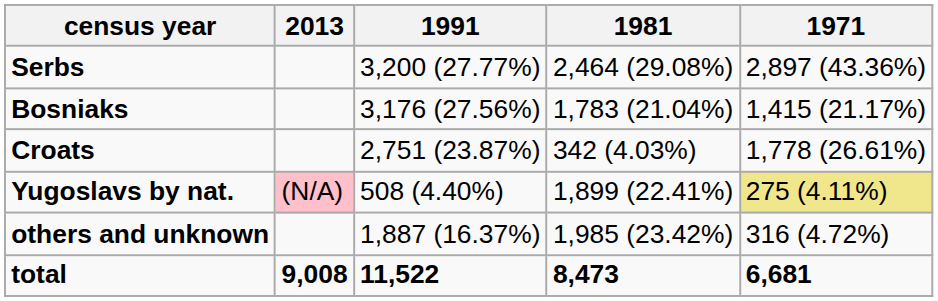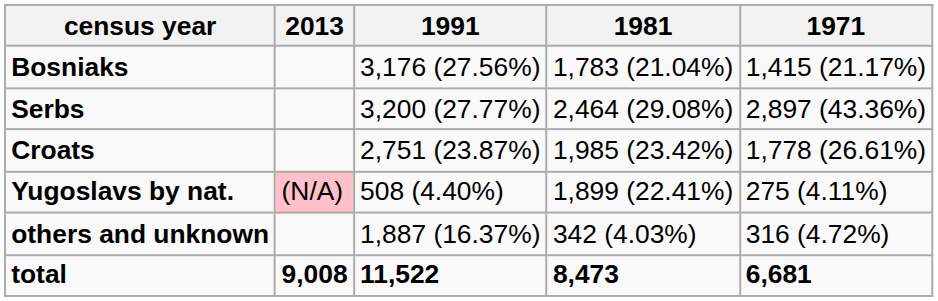rows swapped: Serbs <-> Bosniaks
Croats | 1981: 342 (4.03%) -> 1,985 (23.42%)
Yugoslavs by nat. | 1971: khaki background -> no background
others and unknown | 1981: 1,985 (23.42%) -> 342 (4.03%)
